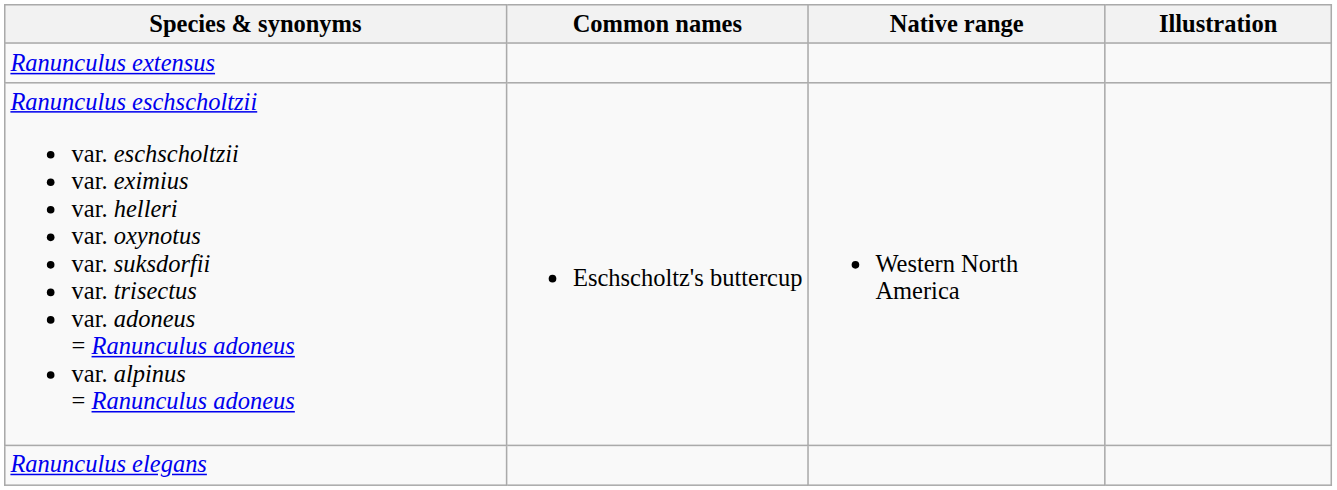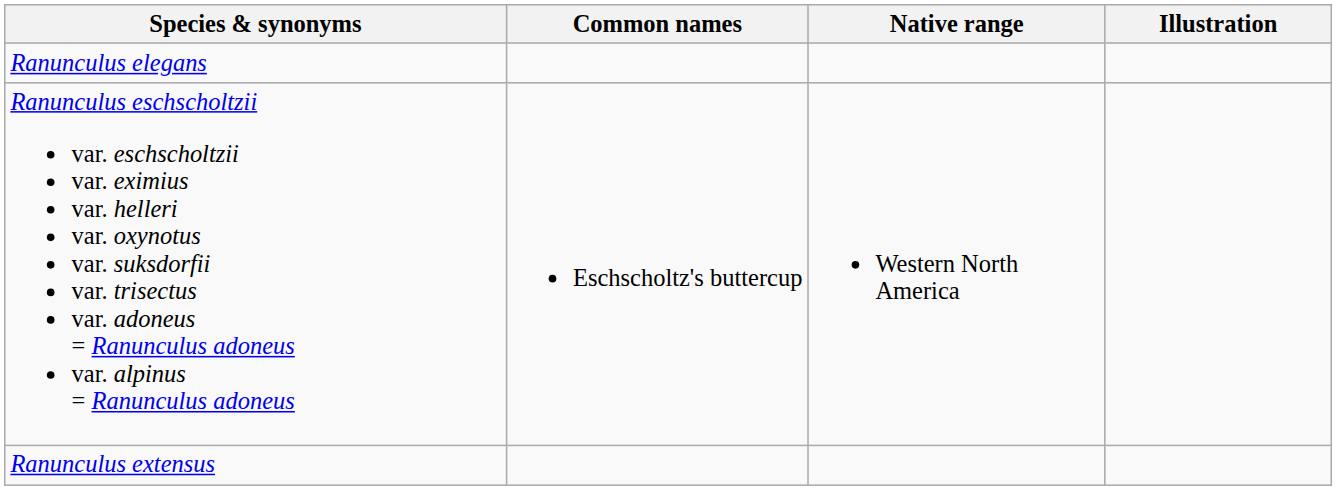rows swapped: Ranunculus elegans <-> Ranunculus extensus
